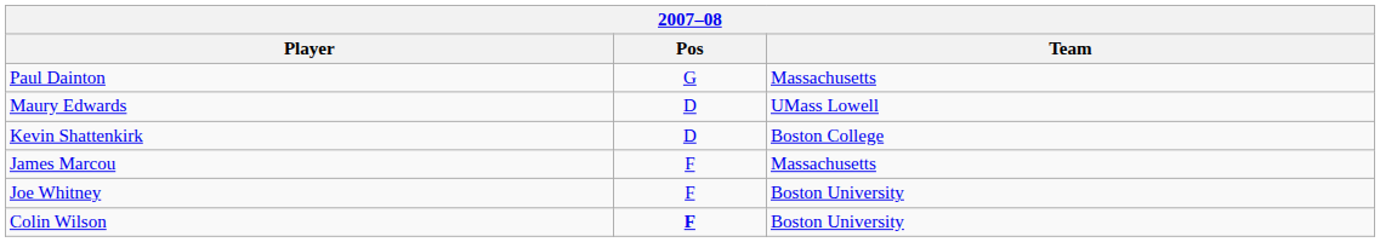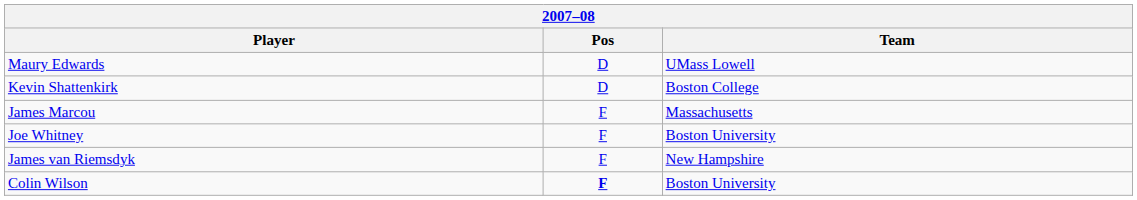- row: Paul Dainton | G | Massachusetts
+ row: James van Riemsdyk | F | New Hampshire
